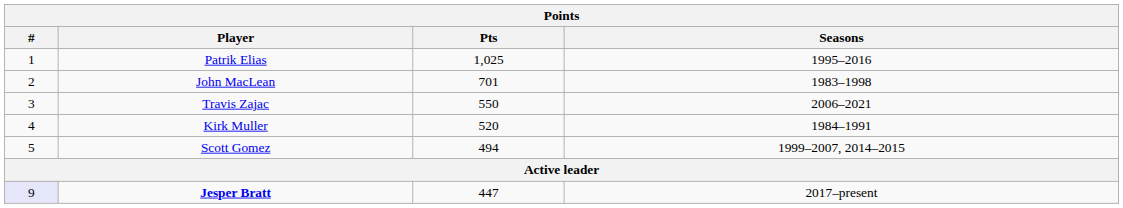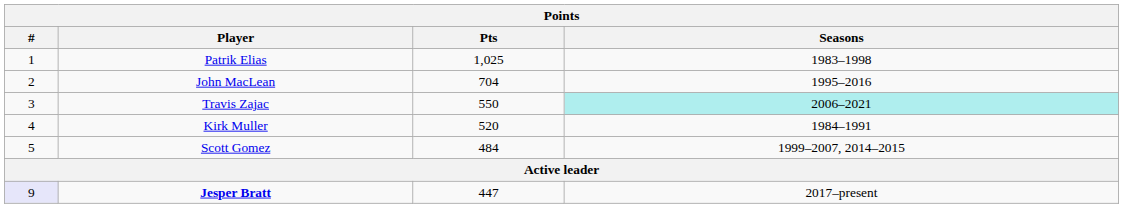Patrik Elias | Seasons: 1995–2016 -> 1983–1998
John MacLean | Pts: 701 -> 704
John MacLean | Seasons: 1983–1998 -> 1995–2016
Travis Zajac | Seasons: no background -> paleturquoise background
Scott Gomez | Pts: 494 -> 484
